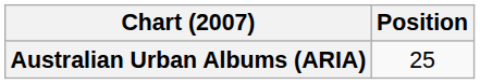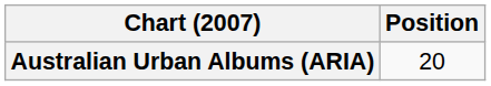Australian Urban Albums (ARIA) | Position: 25 -> 20
